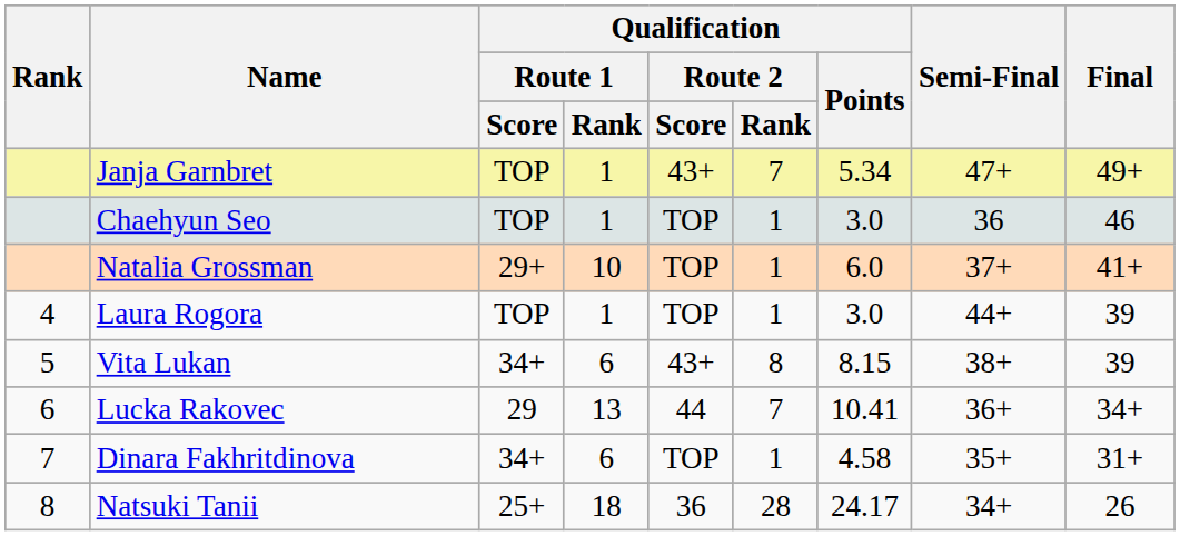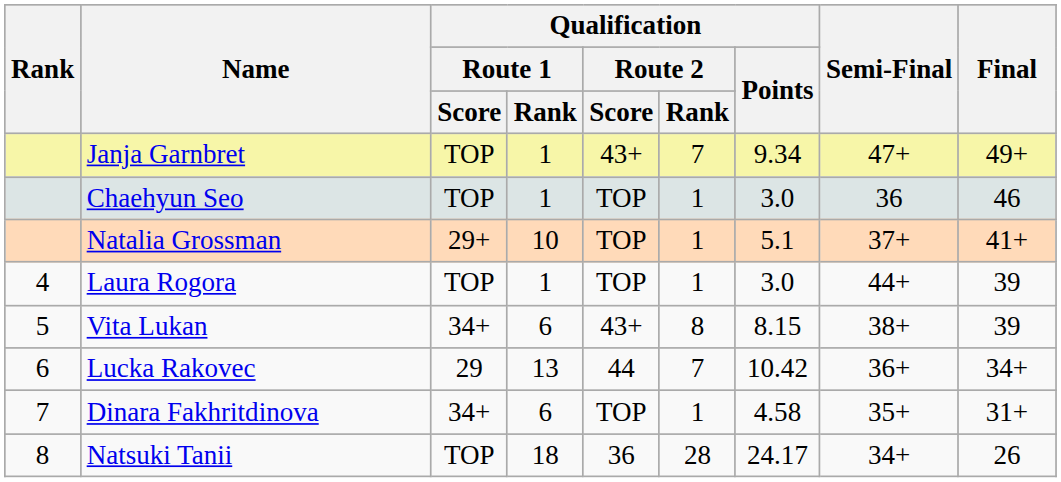Janja Garnbret | Qualification / Points: 5.34 -> 9.34
Natalia Grossman | Qualification / Points: 6.0 -> 5.1
Lucka Rakovec | Qualification / Points: 10.41 -> 10.42
Natsuki Tanii | Qualification / Route 1 / Score: 25+ -> TOP
